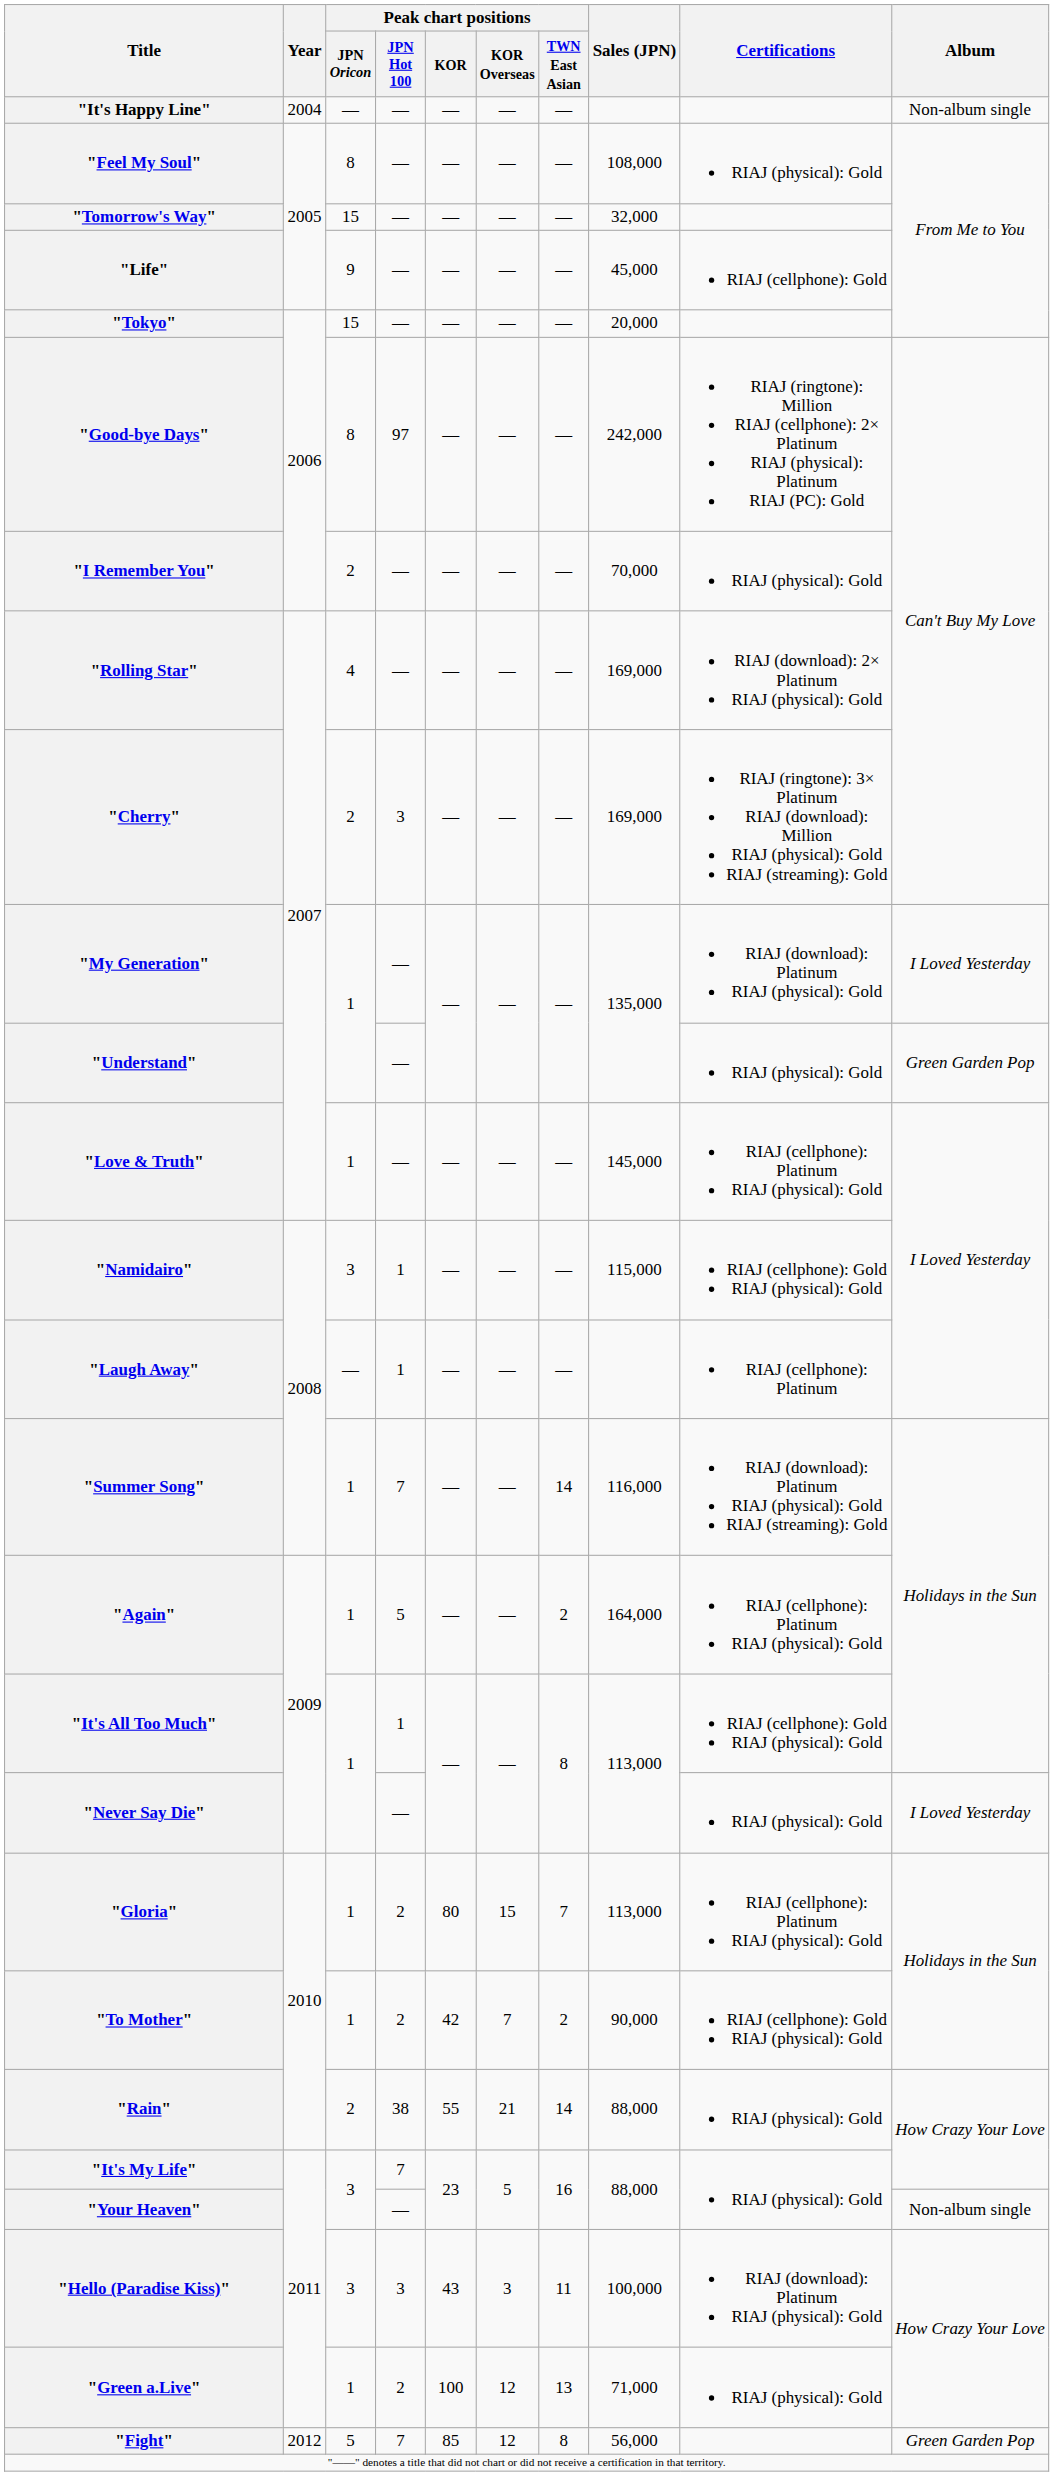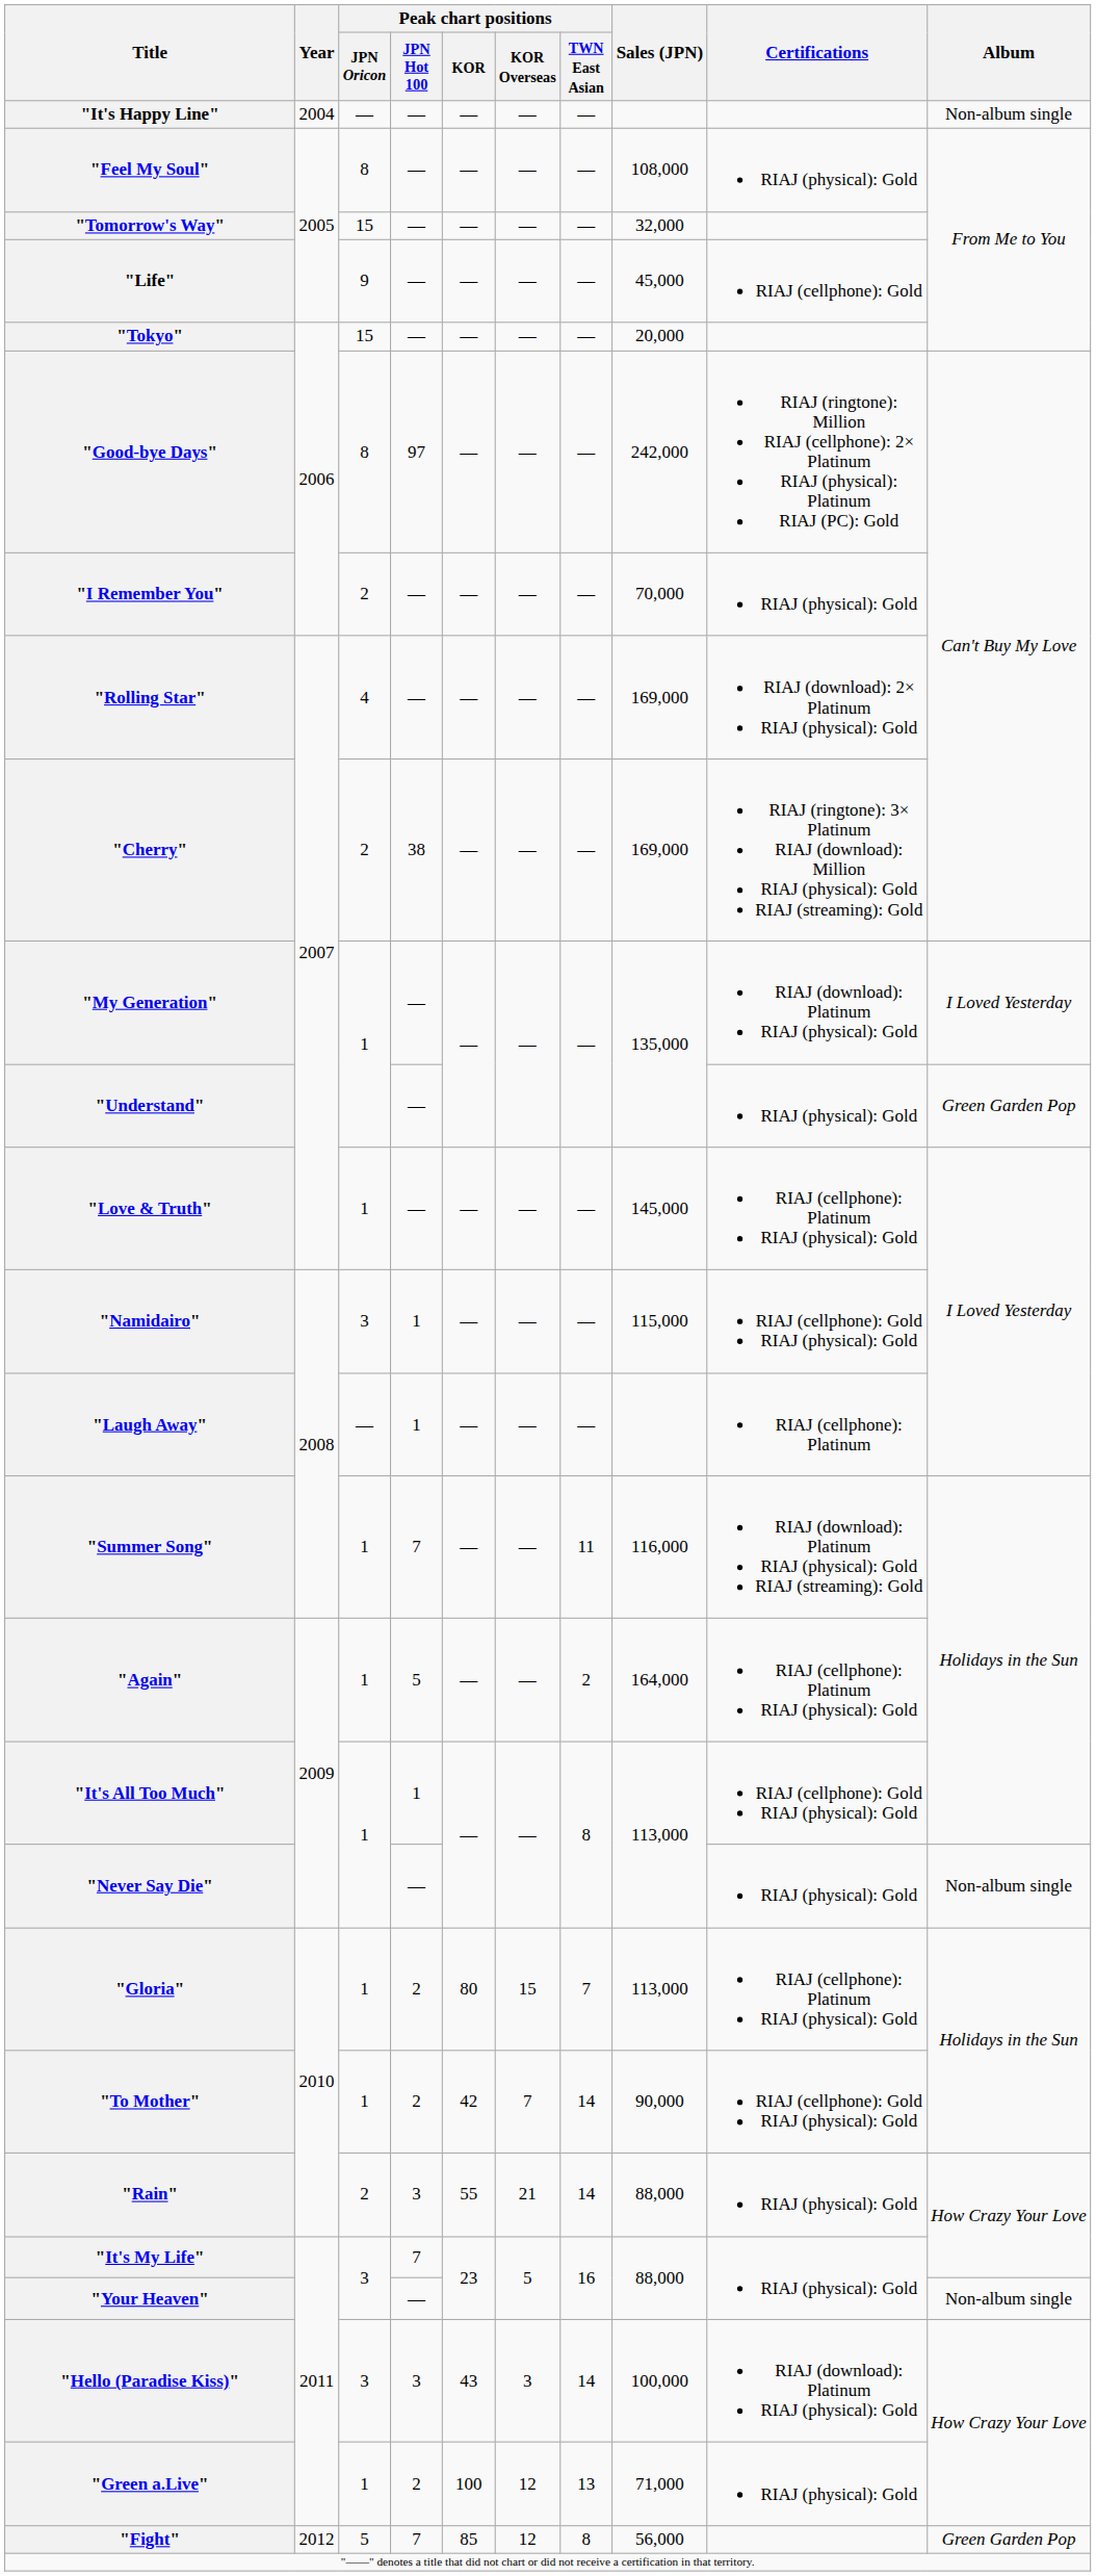"Cherry" | Peak chart positions / JPN Hot 100: 3 -> 38
"Summer Song" | Peak chart positions / TWN East Asian: 14 -> 11
"Never Say Die" | Album: I Loved Yesterday -> Non-album single
"To Mother" | Peak chart positions / TWN East Asian: 2 -> 14
"Rain" | Peak chart positions / JPN Hot 100: 38 -> 3
"Hello (Paradise Kiss)" | Peak chart positions / TWN East Asian: 11 -> 14
